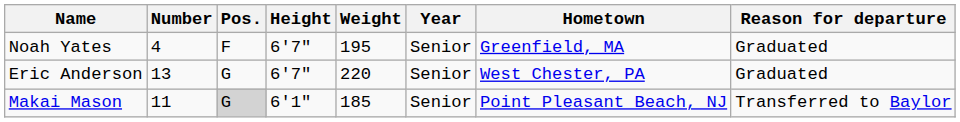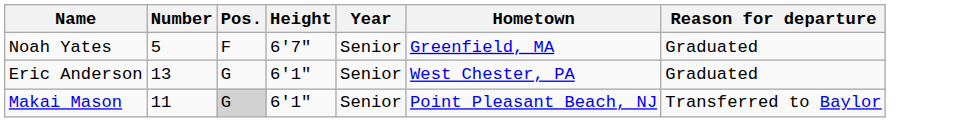- column: Weight | 195 | 220 | 185
Noah Yates | Number: 4 -> 5
Eric Anderson | Height: 6'7" -> 6'1"
